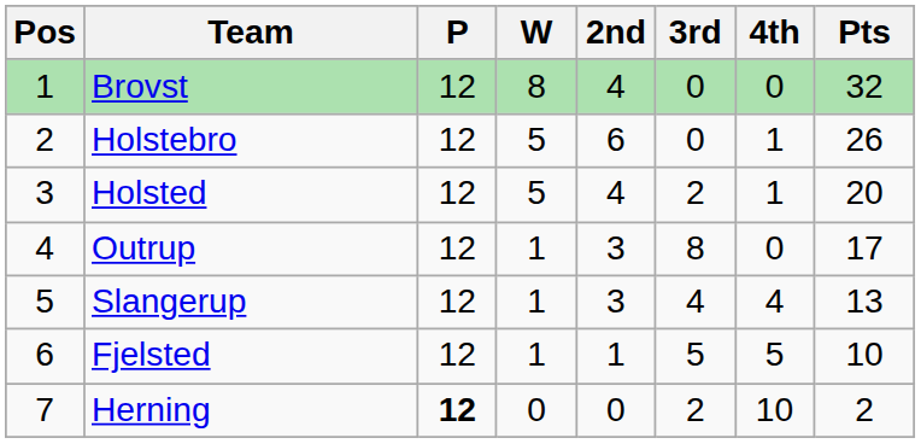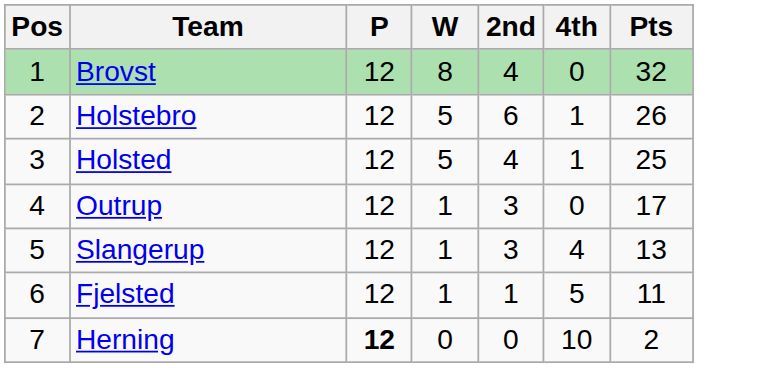- column: 3rd | 0 | 0 | 2 | 8 | 4 | 5 | 2
Holsted | Pts: 20 -> 25
Fjelsted | Pts: 10 -> 11
